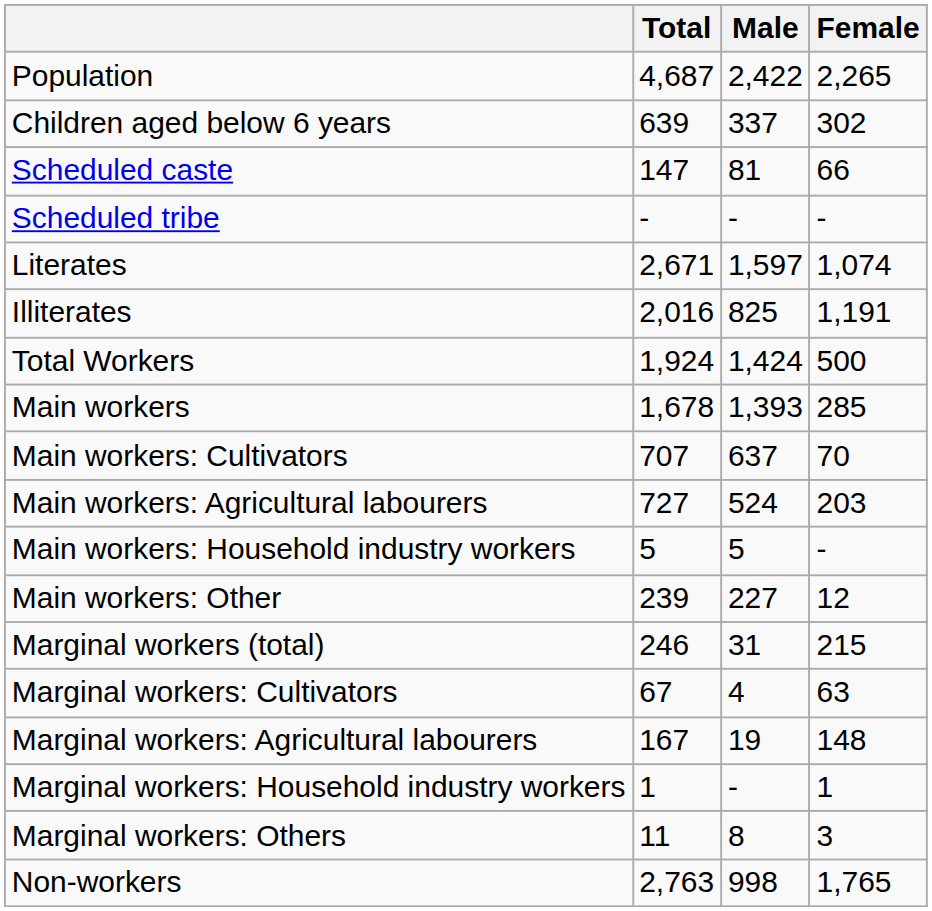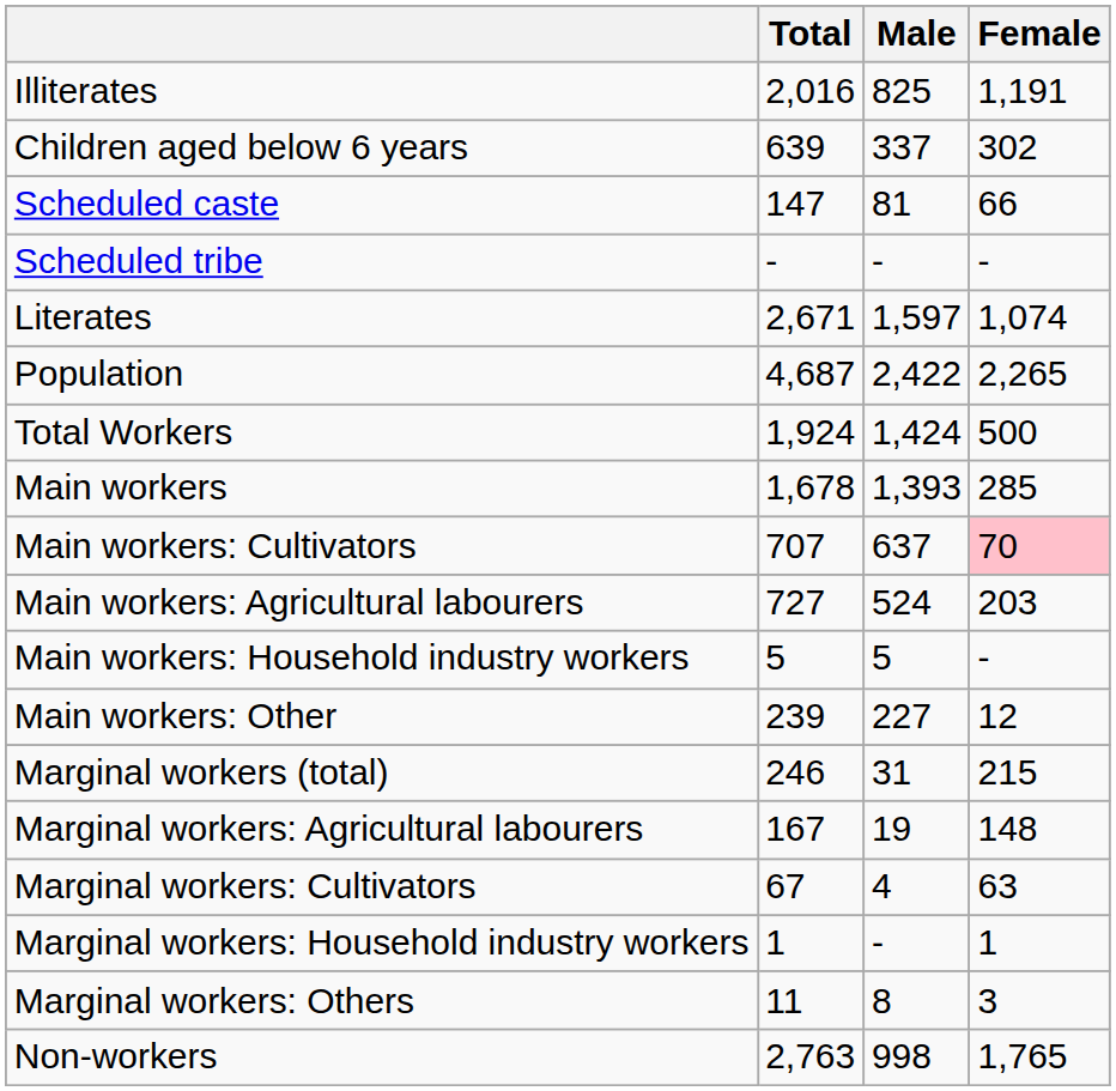rows swapped: Population <-> Illiterates
Main workers: Cultivators | Female: no background -> pink background
rows swapped: Marginal workers: Cultivators <-> Marginal workers: Agricultural labourers
